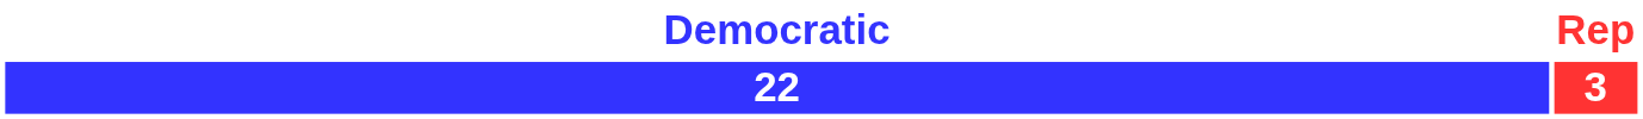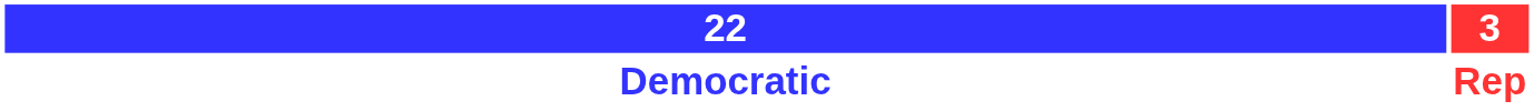rows swapped: 22 <-> Democratic
